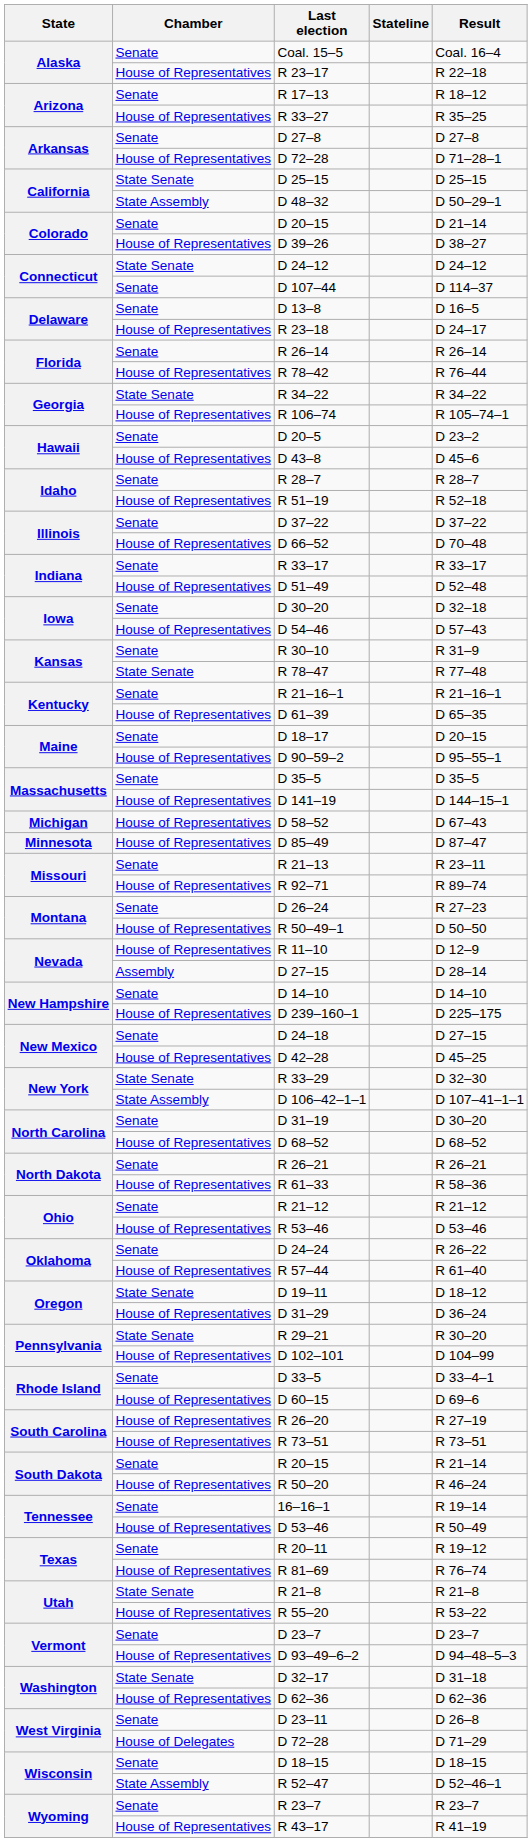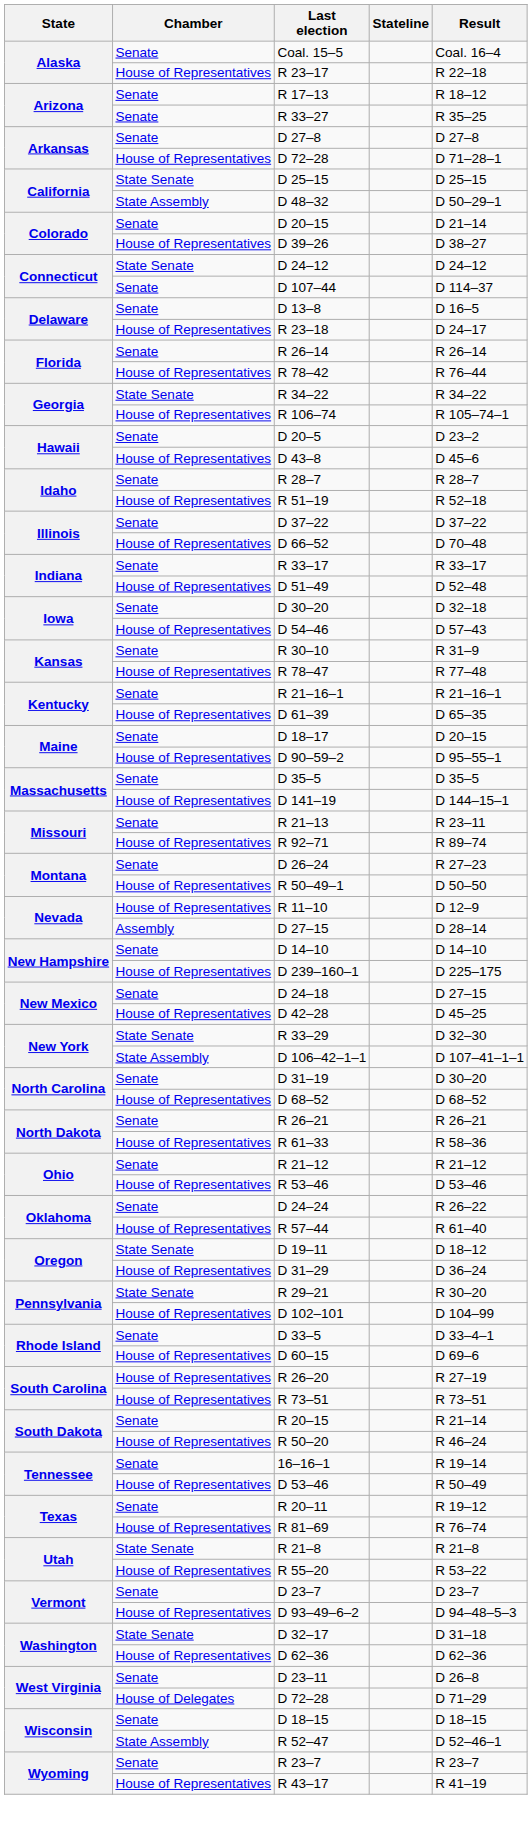R 33–27 | Chamber: House of Representatives -> Senate
R 78–47 | Chamber: State Senate -> House of Representatives
- row: Michigan | House of Representatives | D 58–52 | D 67–43
- row: Minnesota | House of Representatives | D 85–49 | D 87–47
